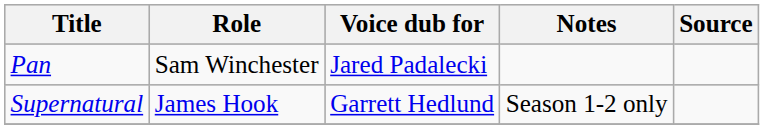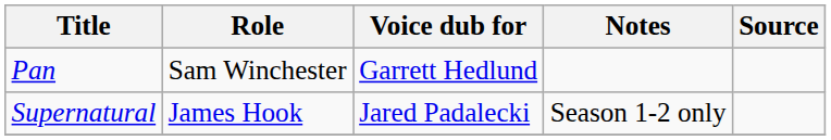Pan | Voice dub for: Jared Padalecki -> Garrett Hedlund
Supernatural | Voice dub for: Garrett Hedlund -> Jared Padalecki
